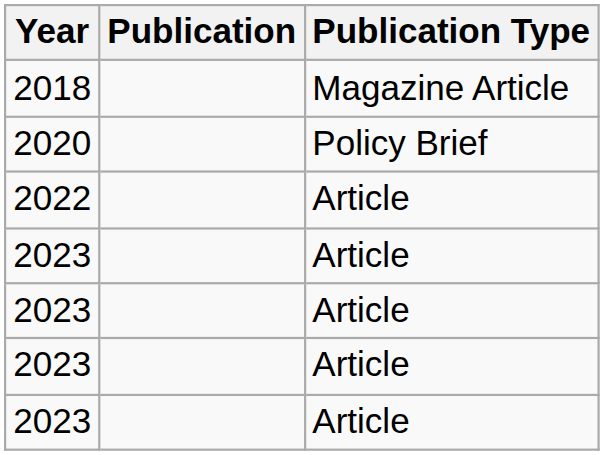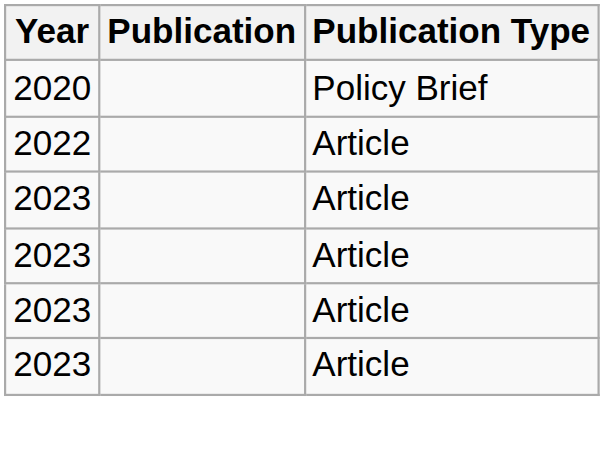- row: 2018 | Magazine Article
